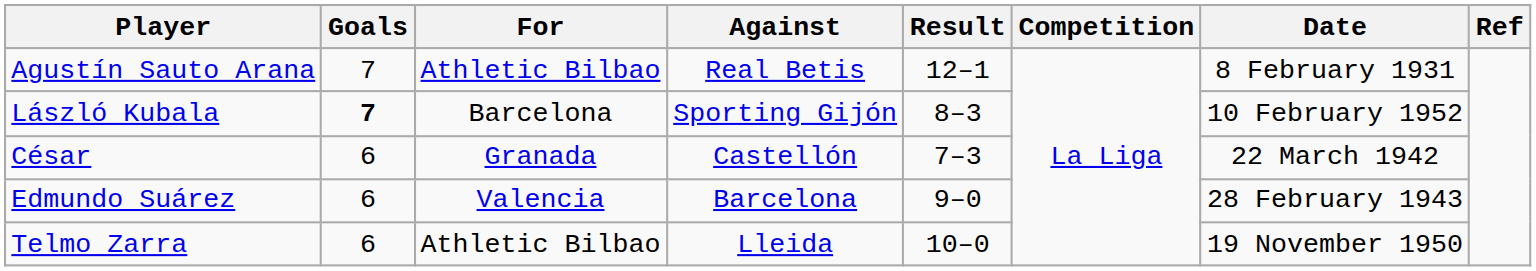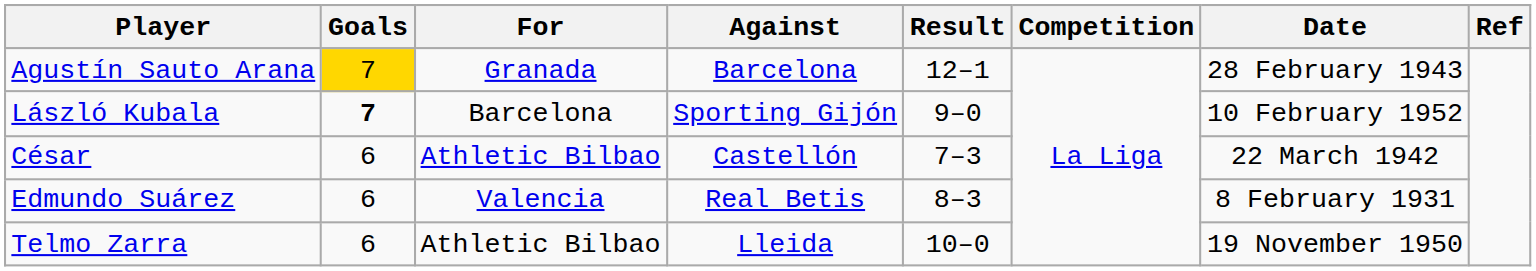Agustín Sauto Arana | Goals: no background -> gold background
Agustín Sauto Arana | For: Athletic Bilbao -> Granada
Agustín Sauto Arana | Against: Real Betis -> Barcelona
Agustín Sauto Arana | Date: 8 February 1931 -> 28 February 1943
László Kubala | Result: 8–3 -> 9–0
César | For: Granada -> Athletic Bilbao
Edmundo Suárez | Against: Barcelona -> Real Betis
Edmundo Suárez | Result: 9–0 -> 8–3
Edmundo Suárez | Date: 28 February 1943 -> 8 February 1931
